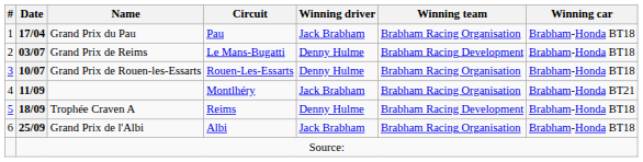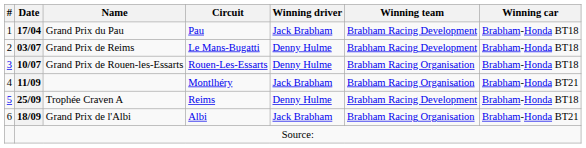Grand Prix du Pau | Winning team: Brabham Racing Organisation -> Brabham Racing Development
Trophée Craven A | Date: 18/09 -> 25/09
Grand Prix de l'Albi | Date: 25/09 -> 18/09
Grand Prix de l'Albi | Winning car: Brabham-Honda BT18 -> Brabham-Honda BT21
